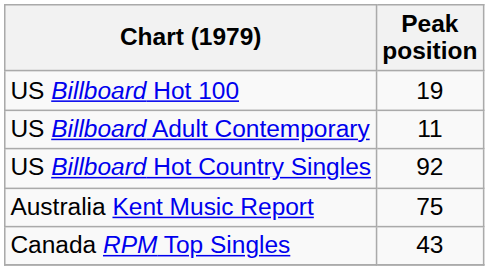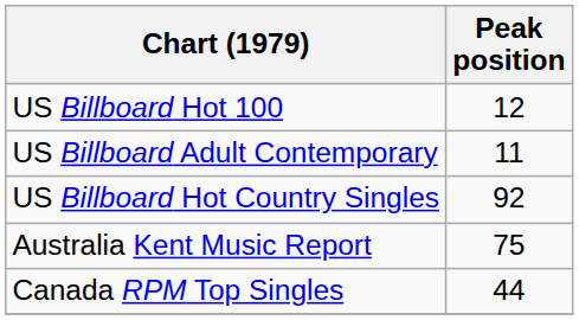US Billboard Hot 100 | Peak position: 19 -> 12
Canada RPM Top Singles | Peak position: 43 -> 44
